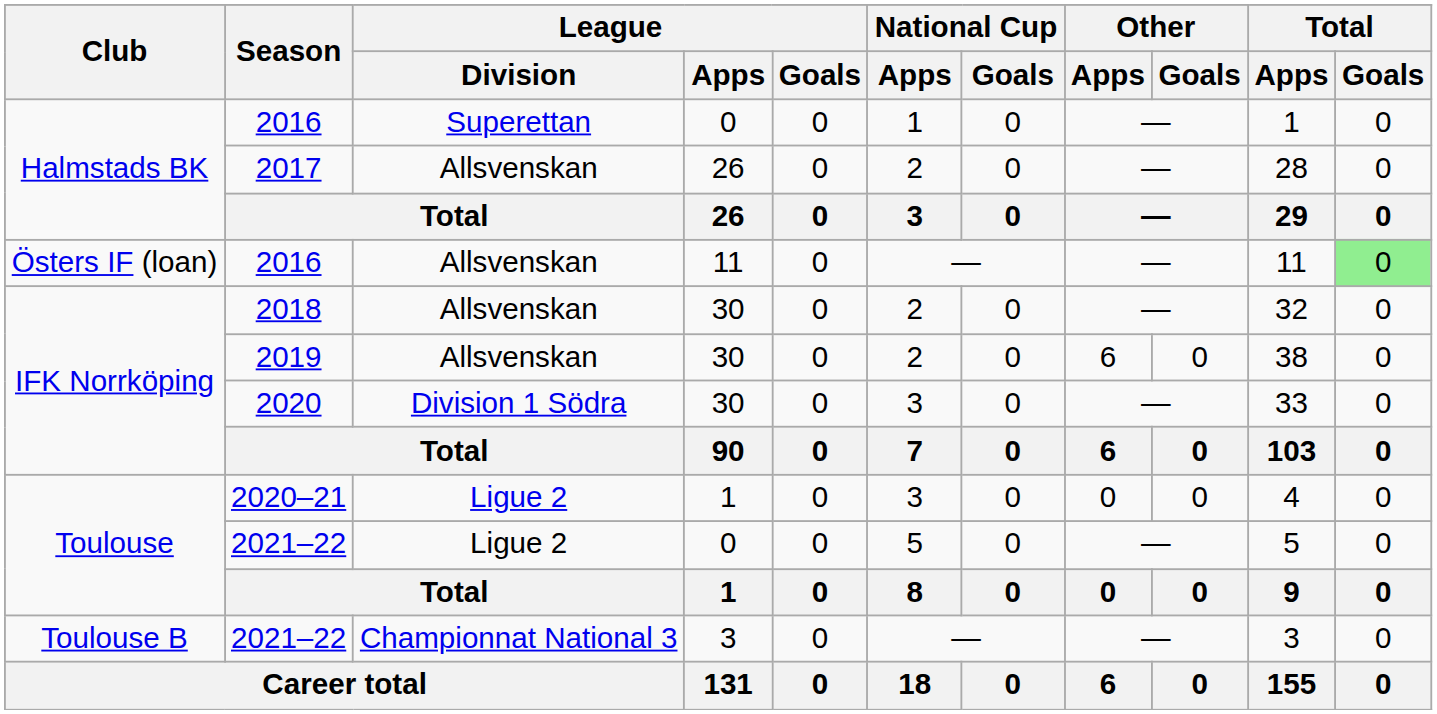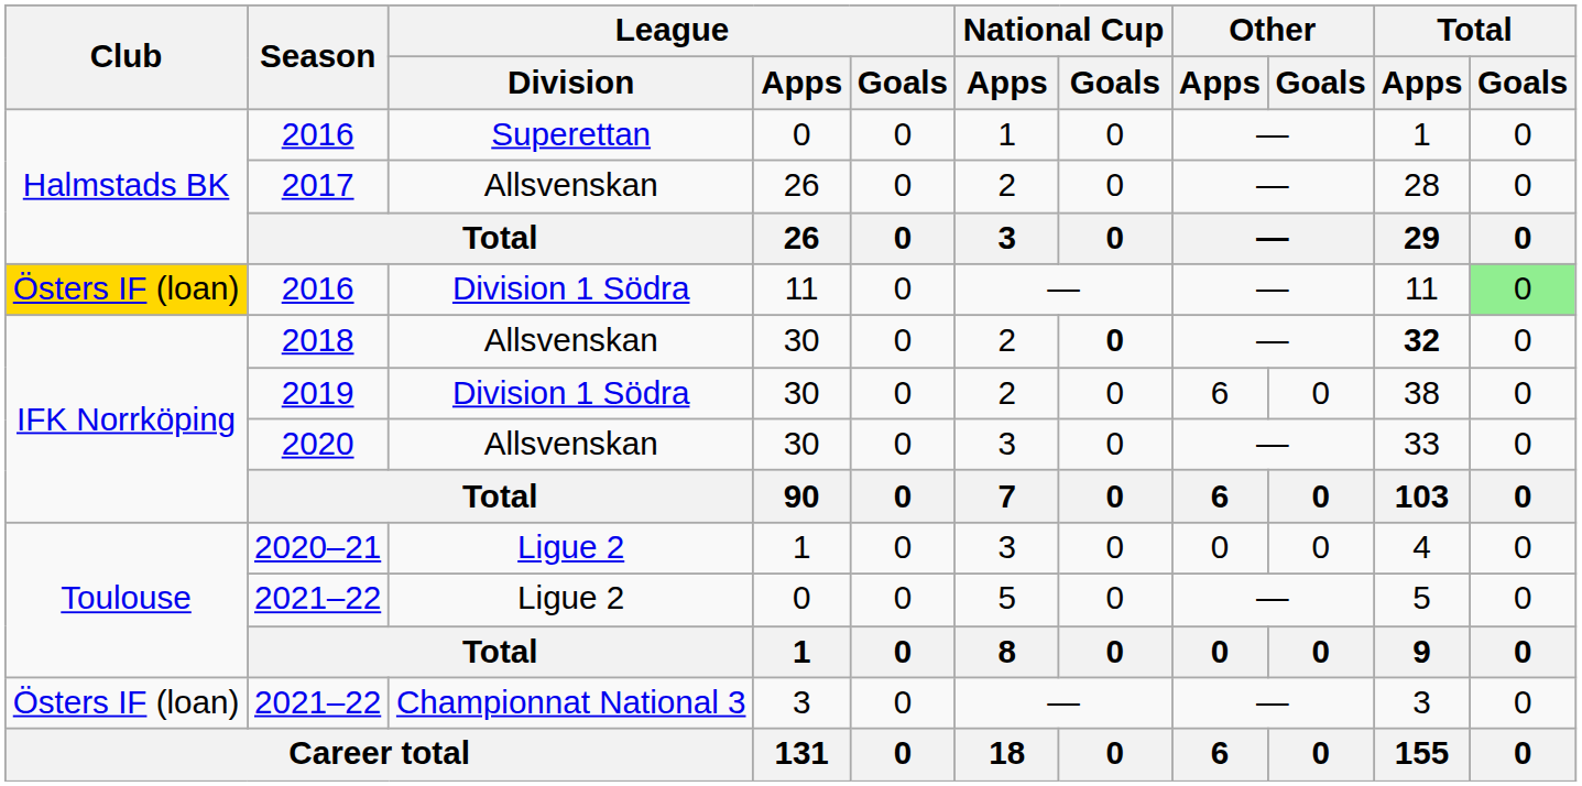2016 / 11 | Club: no background -> gold background
2016 / 11 | League / Division: Allsvenskan -> Division 1 Södra
2018 | National Cup / Goals: normal -> bold
2018 | Total / Apps: normal -> bold
2019 | League / Division: Allsvenskan -> Division 1 Södra
2020 | League / Division: Division 1 Södra -> Allsvenskan
2021–22 / 3 | Club: Toulouse B -> Östers IF (loan)
